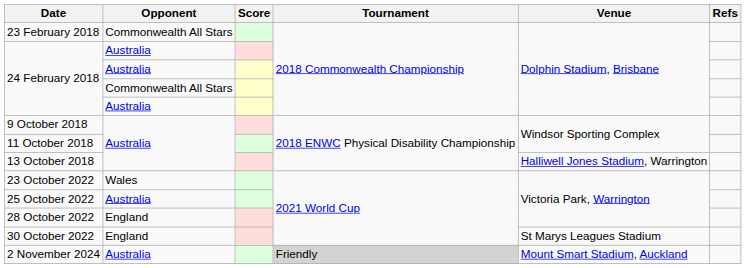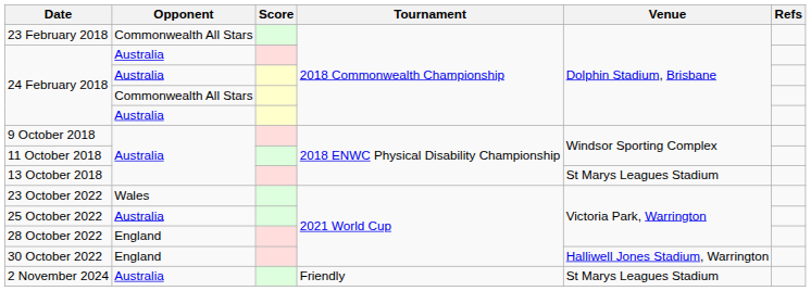13 October 2018 | Venue: Halliwell Jones Stadium, Warrington -> St Marys Leagues Stadium
30 October 2022 | Venue: St Marys Leagues Stadium -> Halliwell Jones Stadium, Warrington
2 November 2024 | Tournament: lightgrey background -> no background
2 November 2024 | Venue: Mount Smart Stadium, Auckland -> St Marys Leagues Stadium
